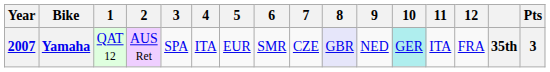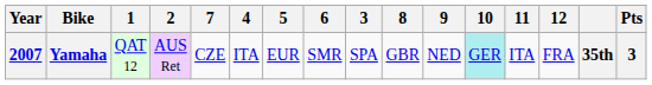columns swapped: 3 <-> 7
Yamaha | 8: lavender background -> no background
